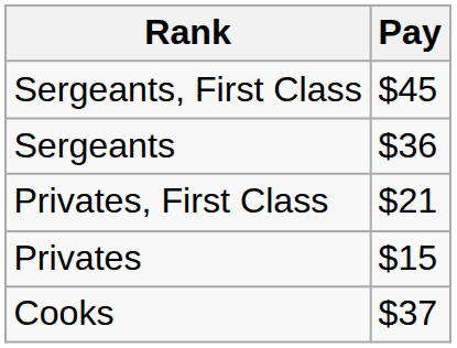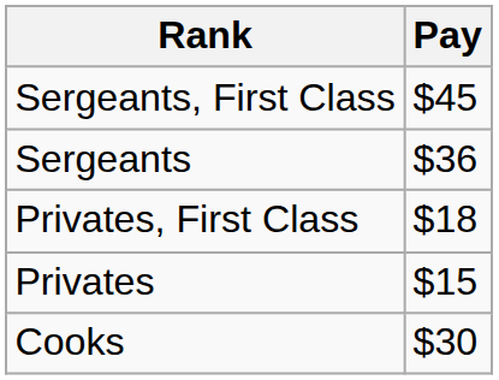Privates, First Class | Pay: $21 -> $18
Cooks | Pay: $37 -> $30
